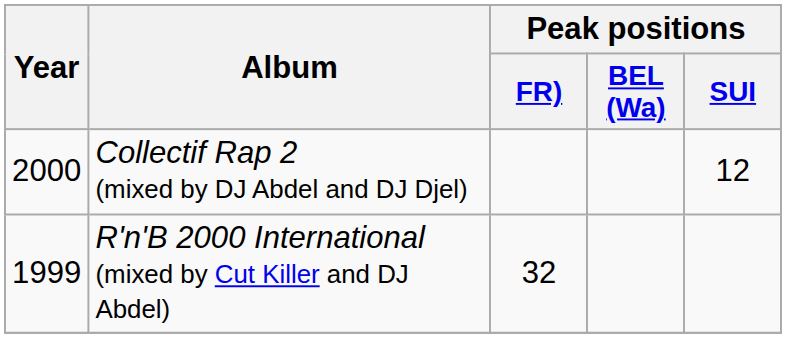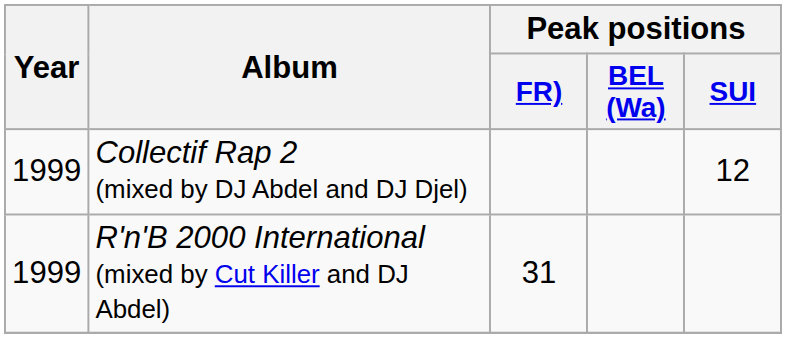Collectif Rap 2 (mixed by DJ Abdel and DJ Djel) | Year: 2000 -> 1999
R'n'B 2000 International (mixed by Cut Killer and DJ Abdel) | Peak positions / FR): 32 -> 31
